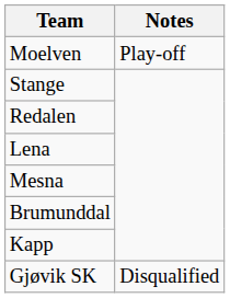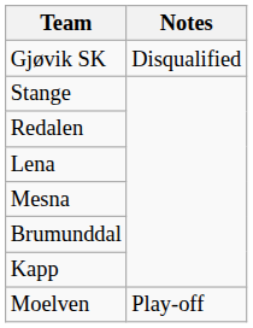rows swapped: Moelven <-> Gjøvik SK
